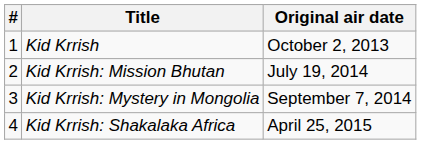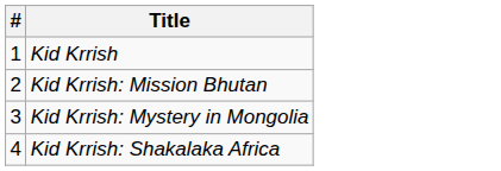- column: Original air date | October 2, 2013 | July 19, 2014 | September 7, 2014 | April 25, 2015
